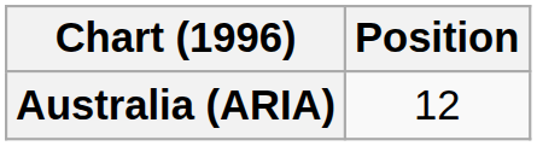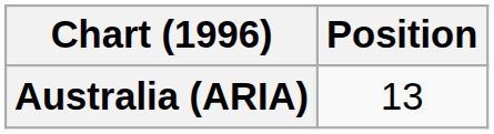Australia (ARIA) | Position: 12 -> 13
